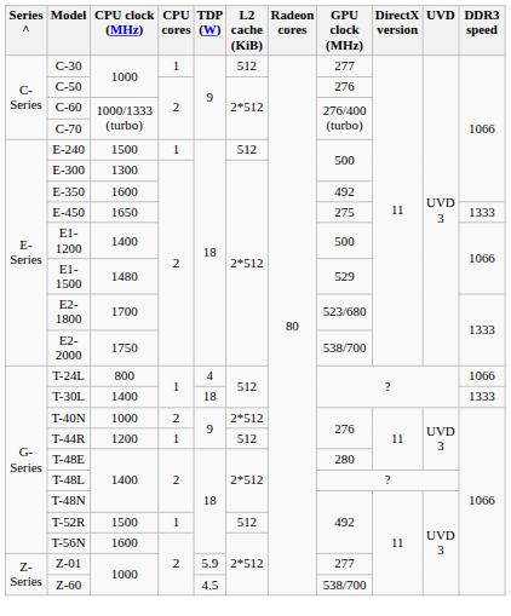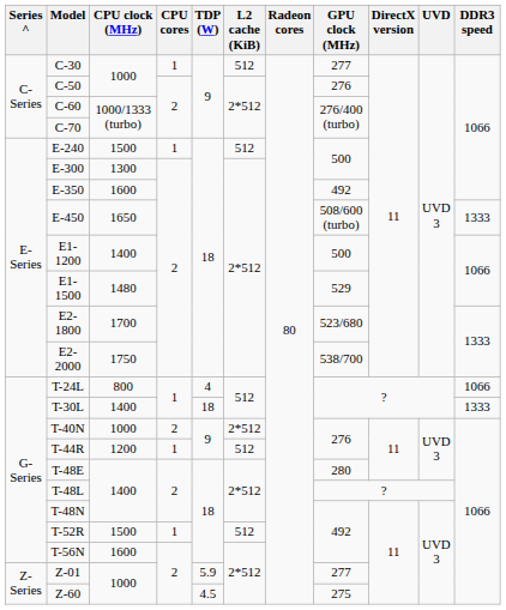E-450 | GPU clock (MHz): 275 -> 508/600 (turbo)
Z-60 | GPU clock (MHz): 538/700 -> 275
